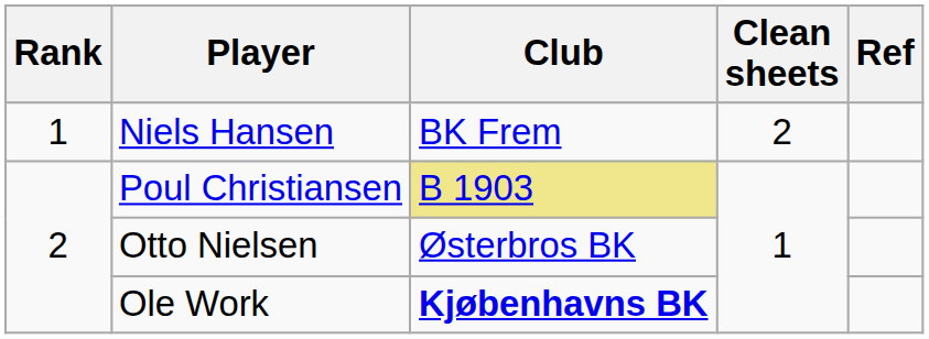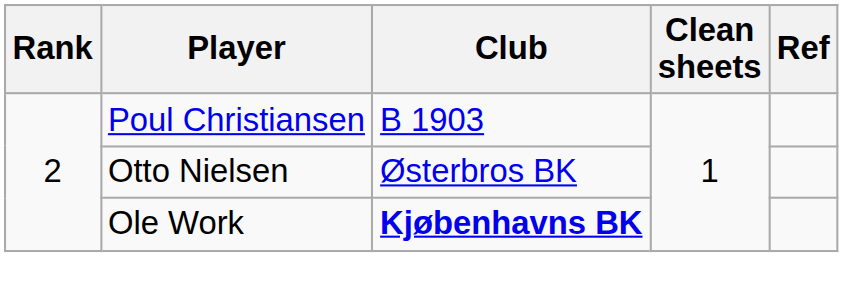- row: 1 | Niels Hansen | BK Frem | 2
Poul Christiansen | Club: khaki background -> no background
